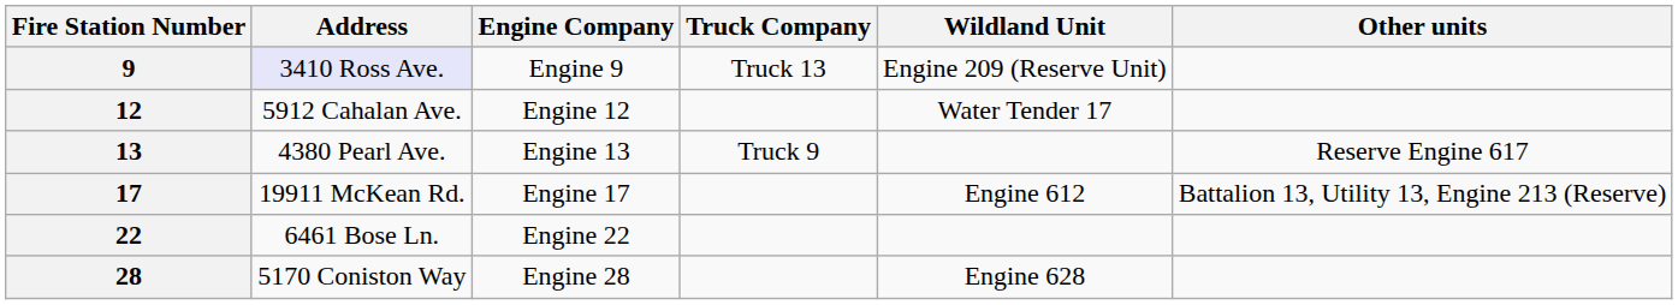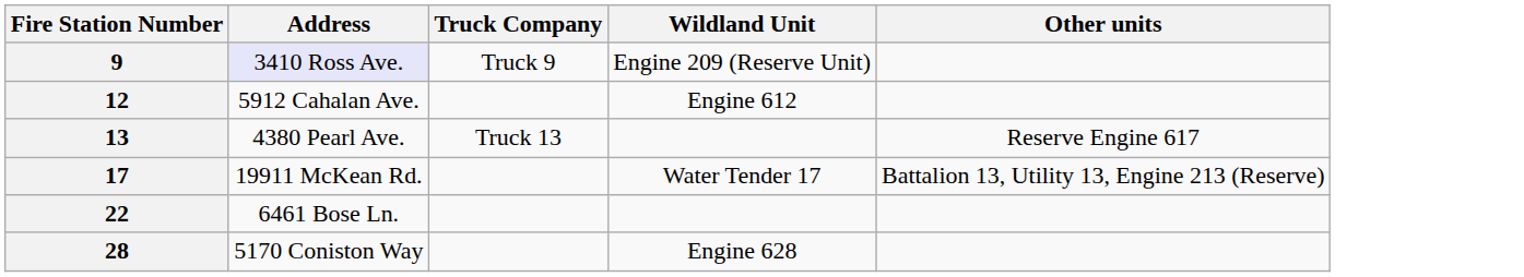- column: Engine Company | Engine 9 | Engine 12 | Engine 13 | Engine 17 | Engine 22 | Engine 28
9 | Truck Company: Truck 13 -> Truck 9
12 | Wildland Unit: Water Tender 17 -> Engine 612
13 | Truck Company: Truck 9 -> Truck 13
17 | Wildland Unit: Engine 612 -> Water Tender 17
